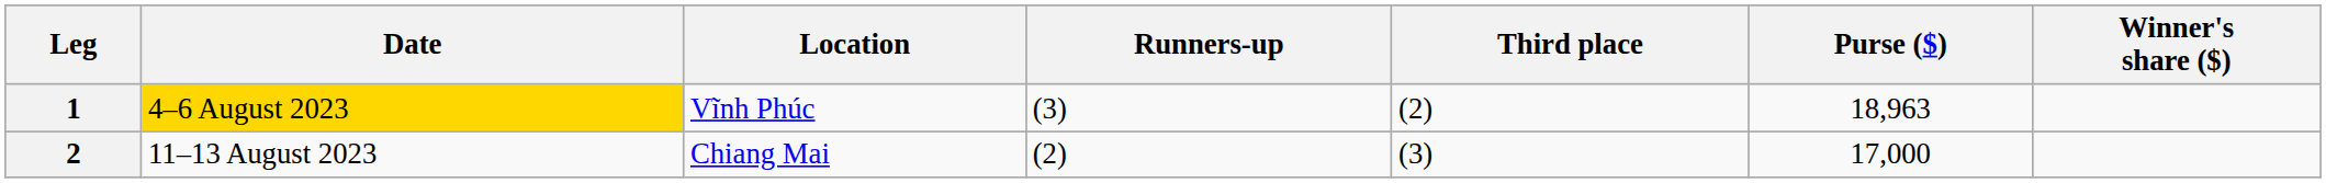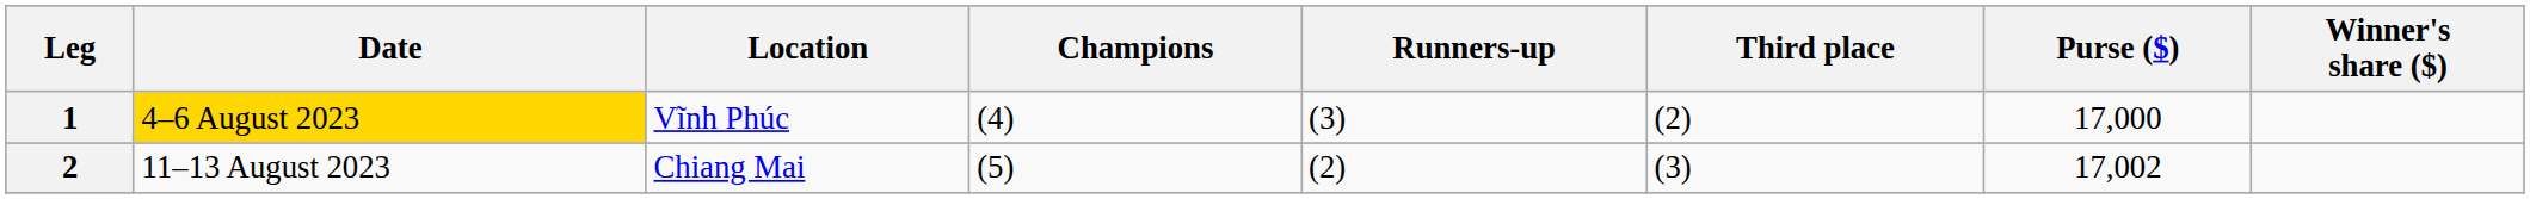+ column: Champions | (4) | (5)
1 | Purse ($): 18,963 -> 17,000
2 | Purse ($): 17,000 -> 17,002
